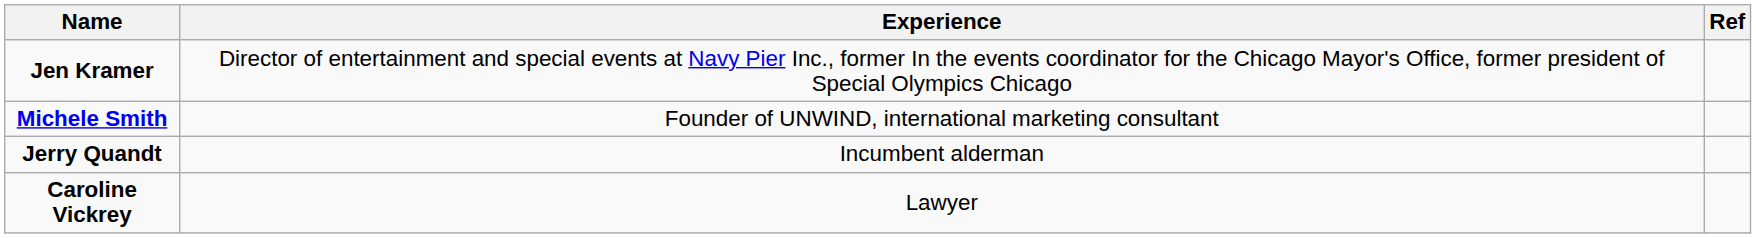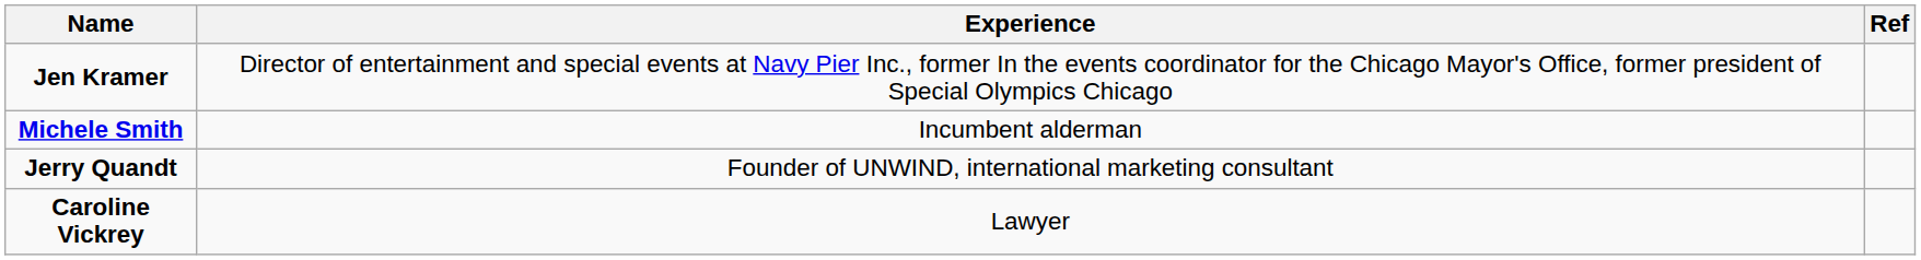Michele Smith | Experience: Founder of UNWIND, international marketing consultant -> Incumbent alderman
Jerry Quandt | Experience: Incumbent alderman -> Founder of UNWIND, international marketing consultant
